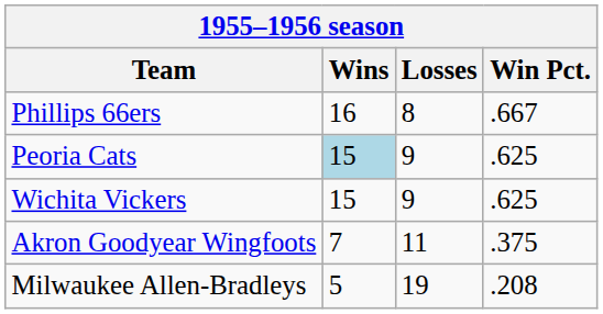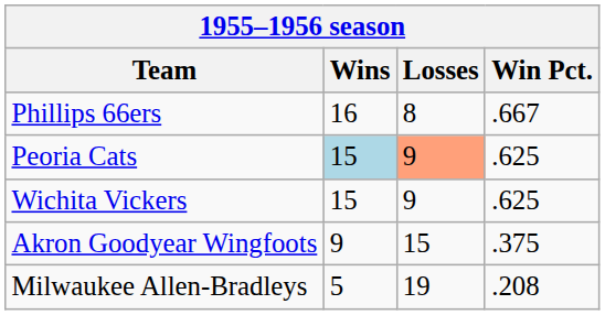Peoria Cats | Losses: no background -> lightsalmon background
Akron Goodyear Wingfoots | Wins: 7 -> 9
Akron Goodyear Wingfoots | Losses: 11 -> 15
